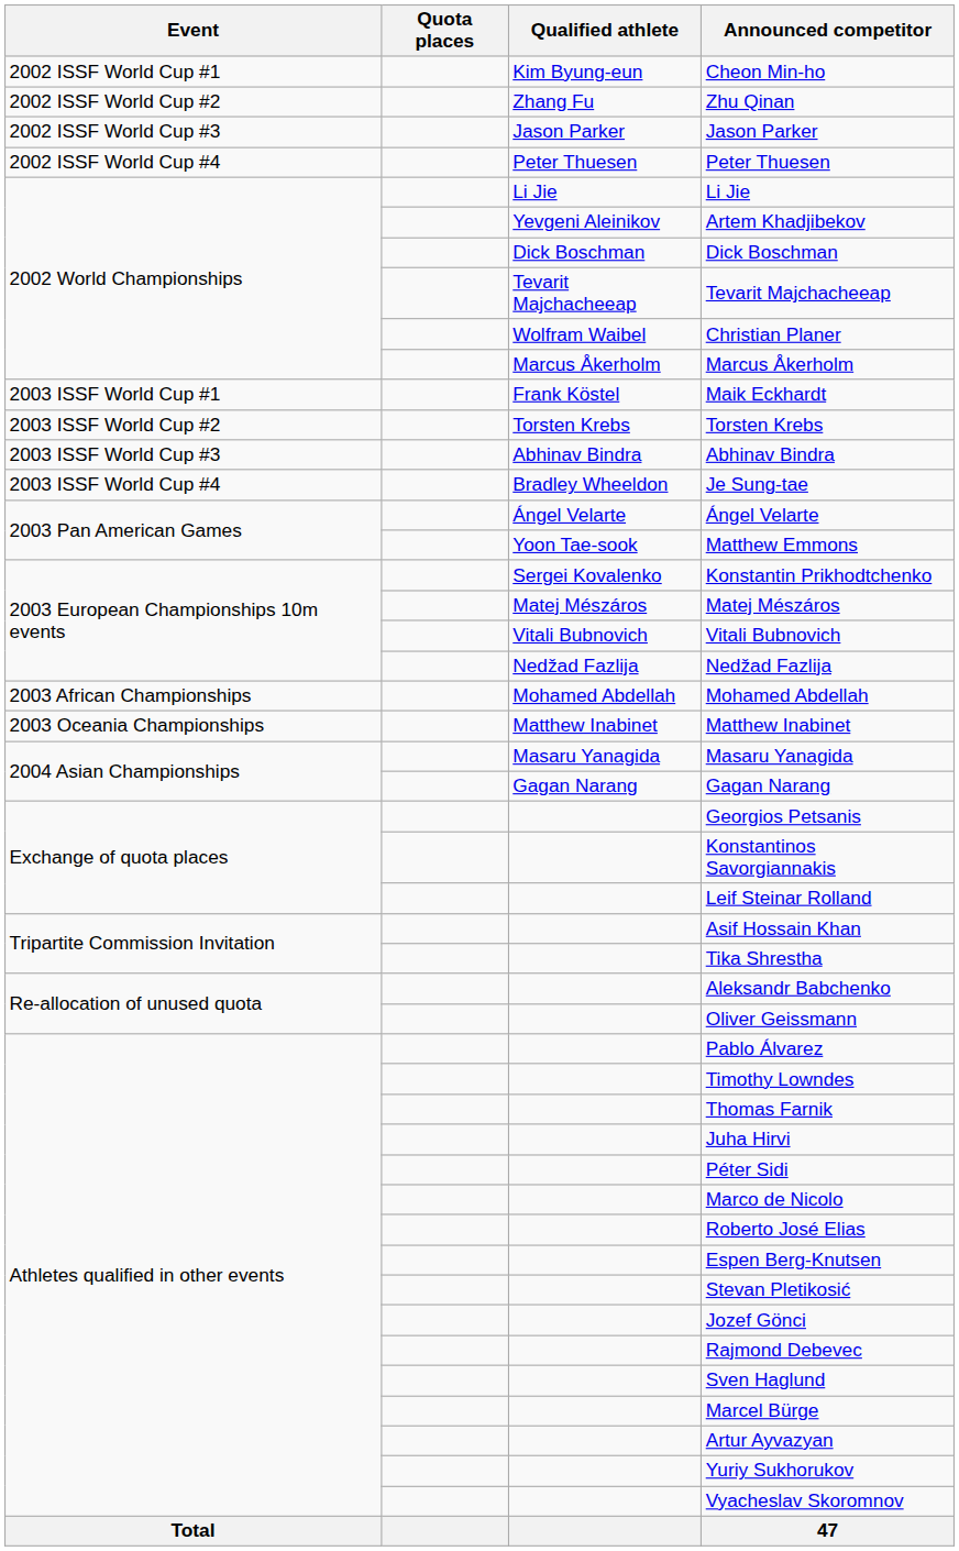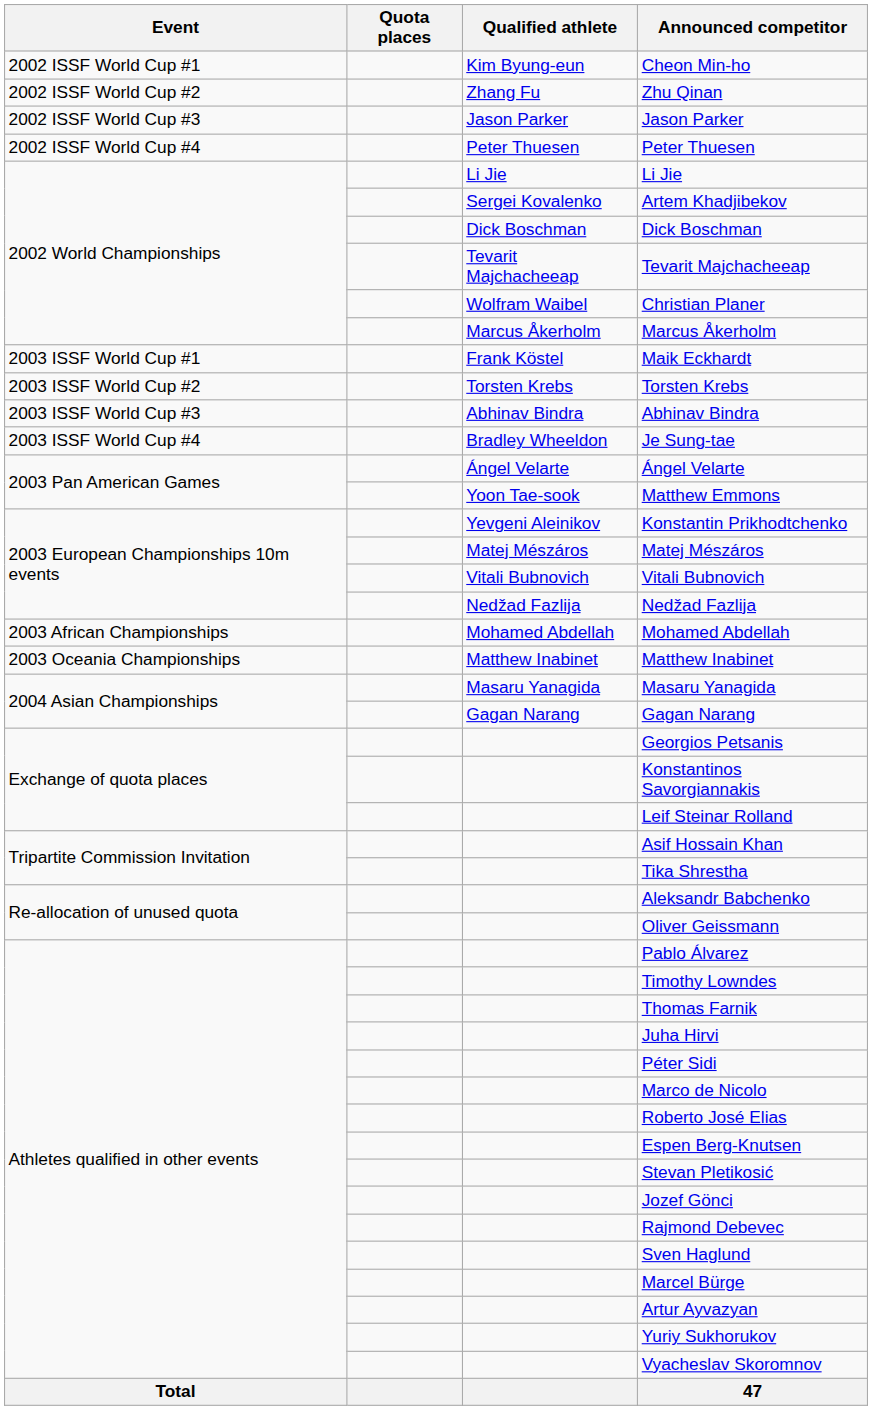Artem Khadjibekov | Qualified athlete: Yevgeni Aleinikov -> Sergei Kovalenko
Konstantin Prikhodtchenko | Qualified athlete: Sergei Kovalenko -> Yevgeni Aleinikov
